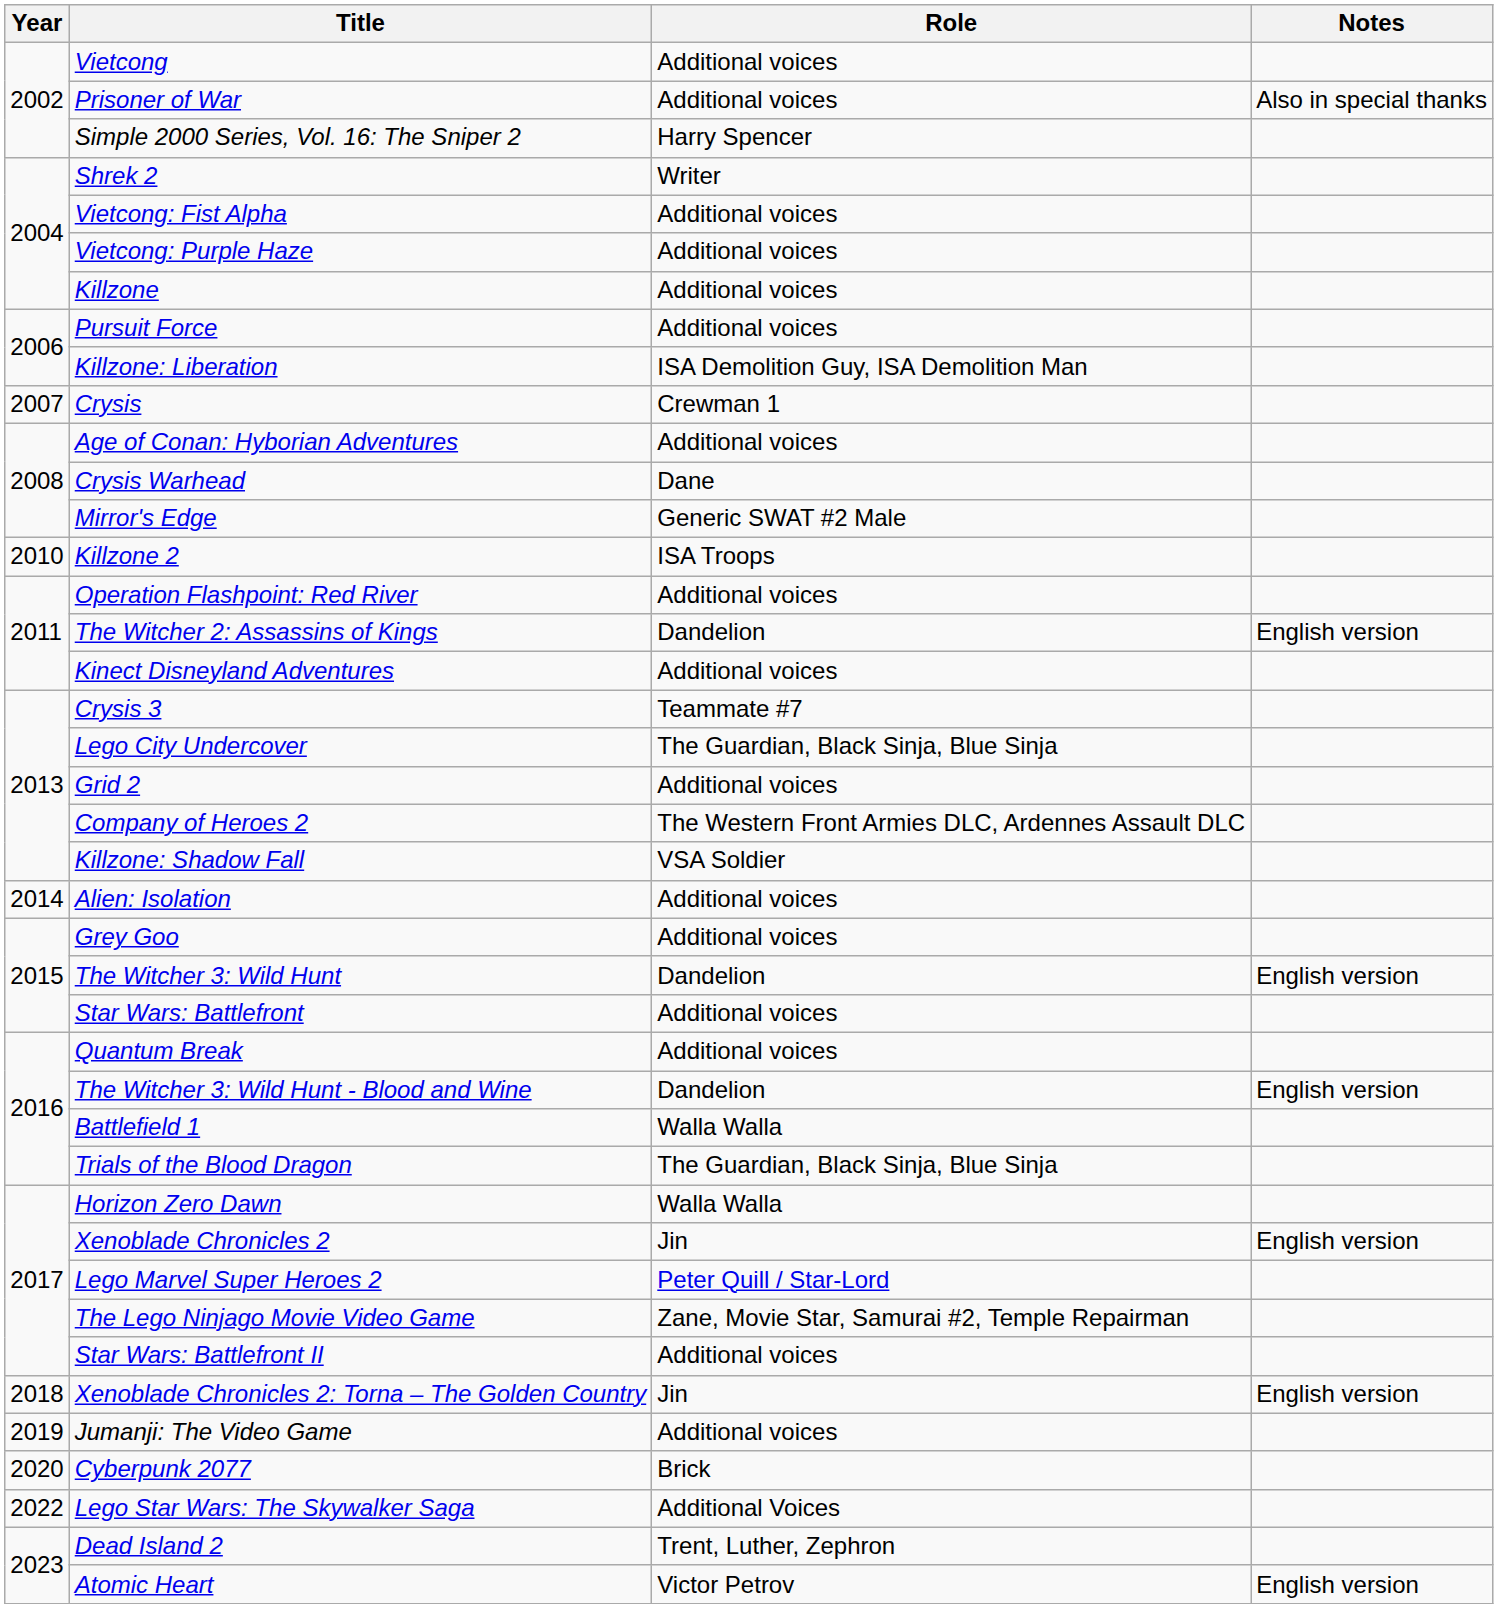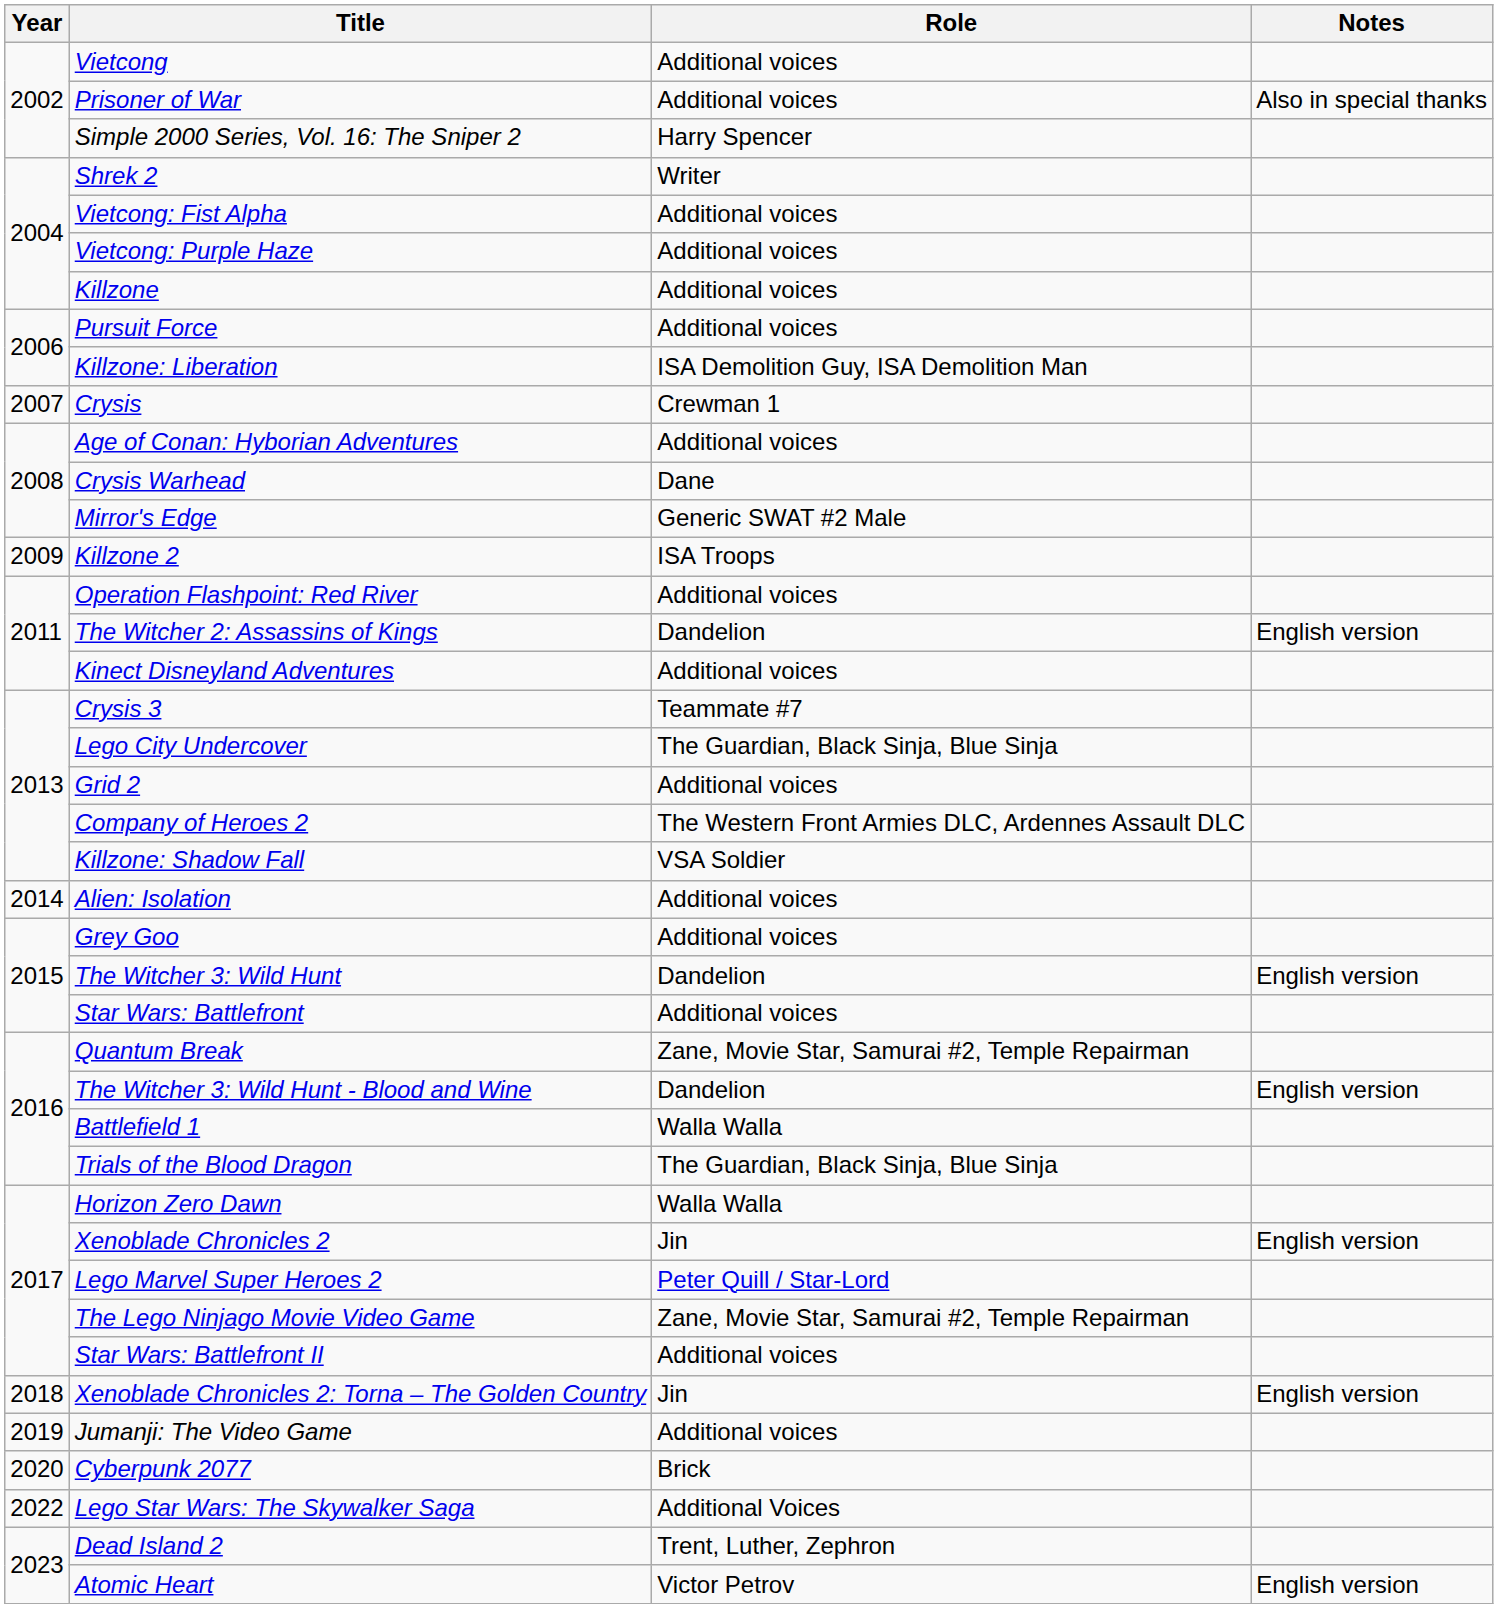Killzone 2 | Year: 2010 -> 2009
Quantum Break | Role: Additional voices -> Zane, Movie Star, Samurai #2, Temple Repairman
